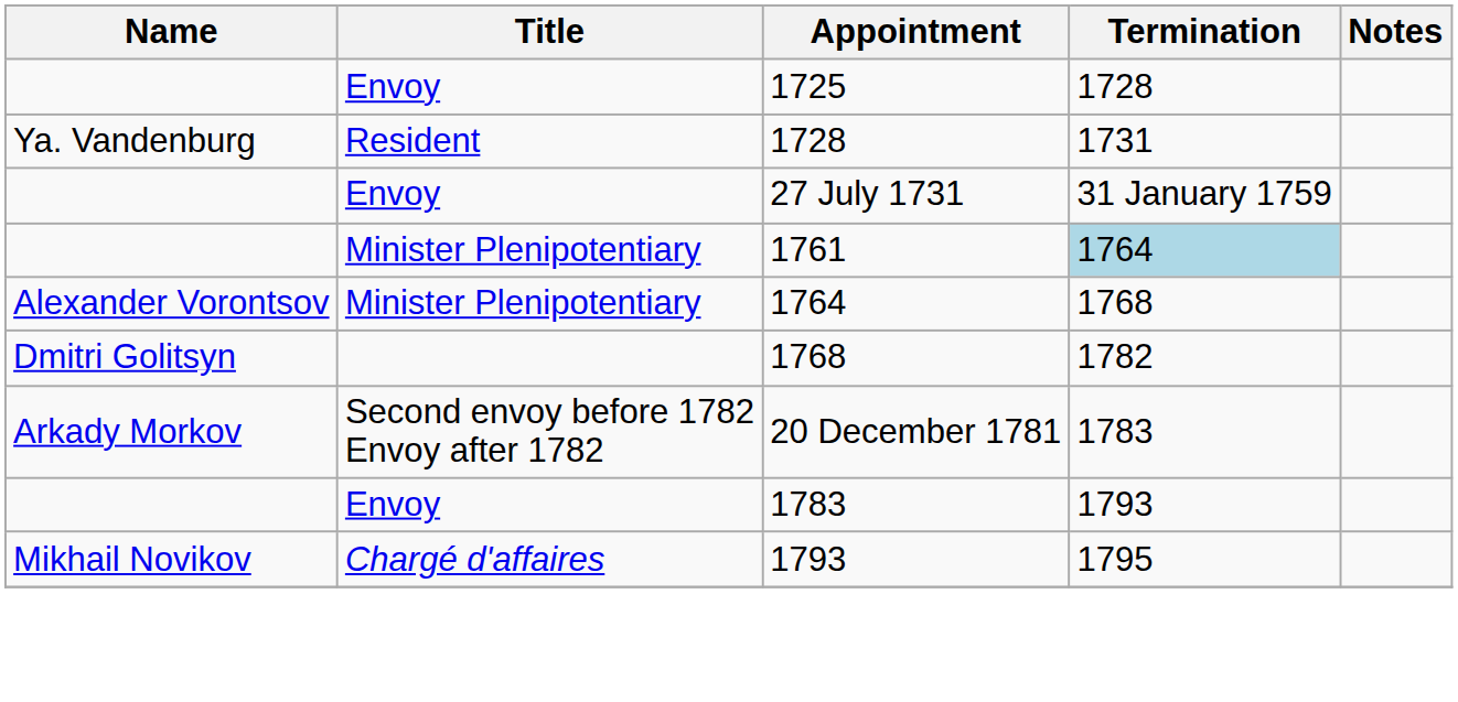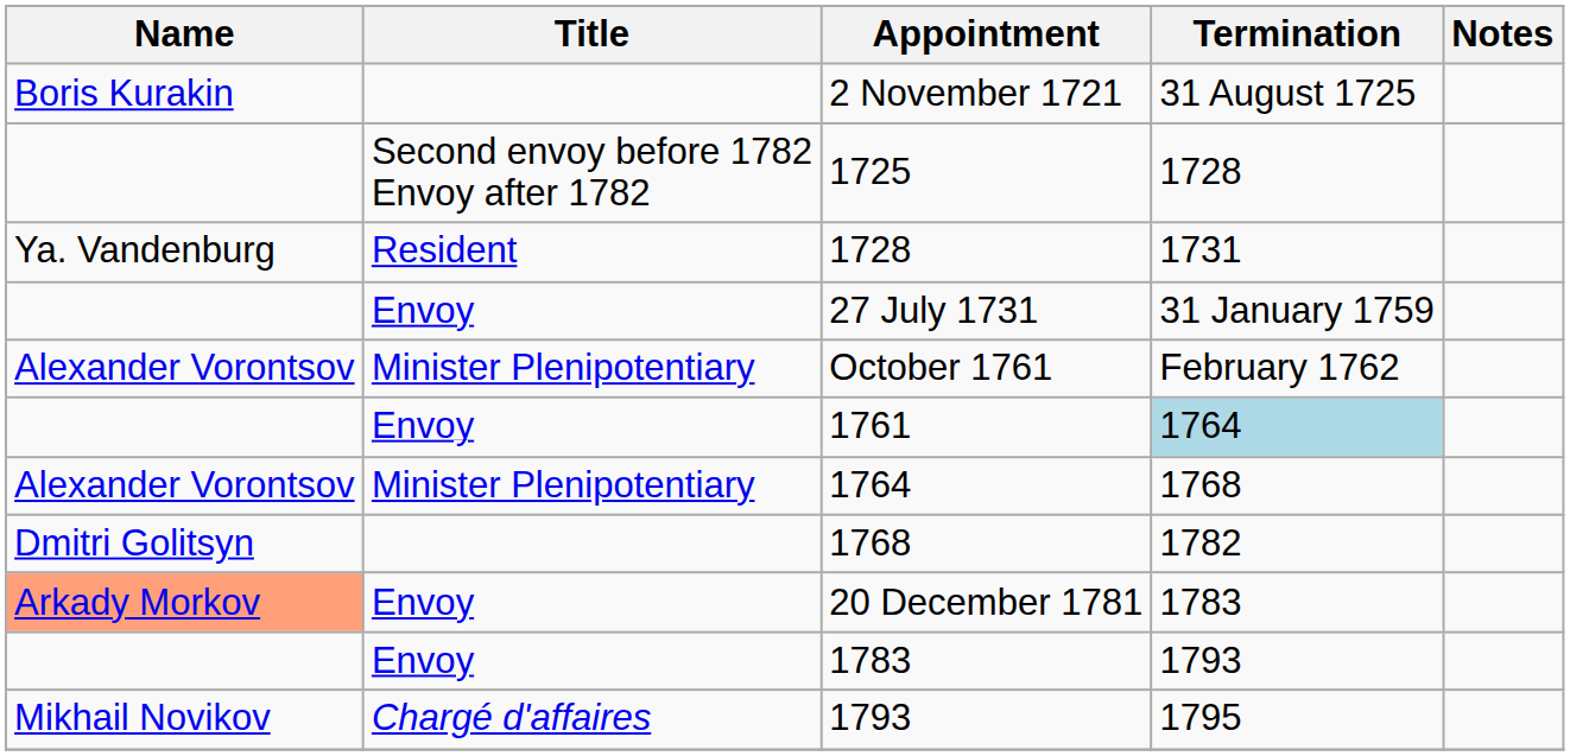+ row: Boris Kurakin | 2 November 1721 | 31 August 1725
1725 | Title: Envoy -> Second envoy before 1782 Envoy after 1782
+ row: Alexander Vorontsov | Minister Plenipotentiary | October 1761 | February 1762
1761 | Title: Minister Plenipotentiary -> Envoy
20 December 1781 | Name: no background -> lightsalmon background
20 December 1781 | Title: Second envoy before 1782 Envoy after 1782 -> Envoy
